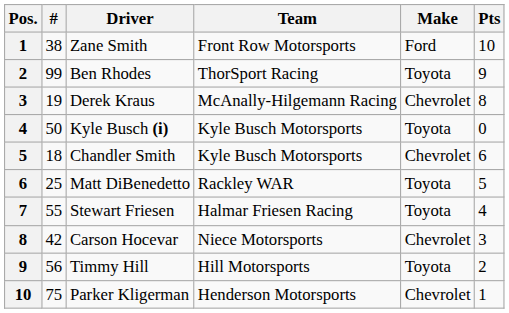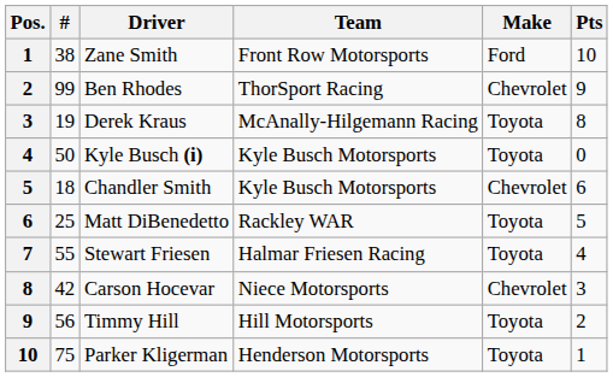Ben Rhodes | Make: Toyota -> Chevrolet
Derek Kraus | Make: Chevrolet -> Toyota
Parker Kligerman | Make: Chevrolet -> Toyota
